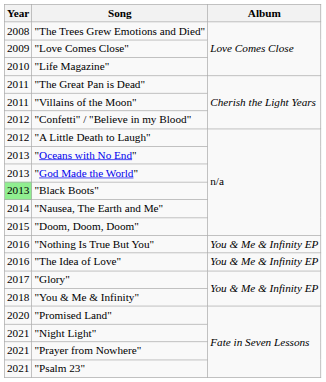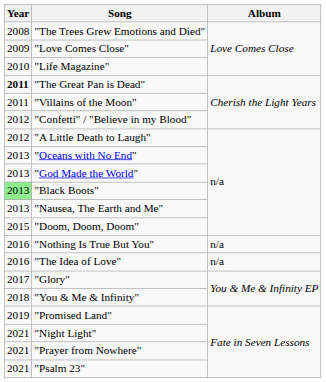"The Great Pan is Dead" | Year: normal -> bold
"Nausea, The Earth and Me" | Year: 2014 -> 2013
"Nothing Is True But You" | Album: You & Me & Infinity EP -> n/a
"The Idea of Love" | Album: You & Me & Infinity EP -> n/a
"Promised Land" | Year: 2020 -> 2019
